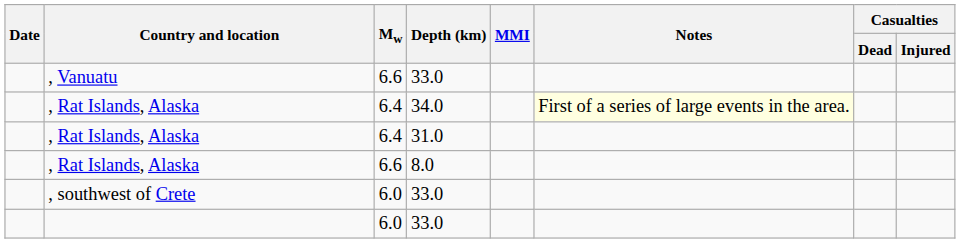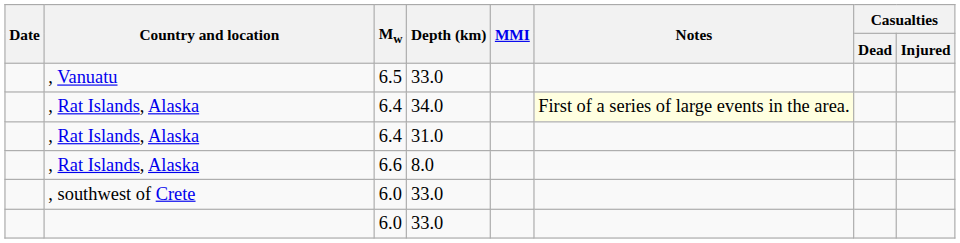, Vanuatu | Mw: 6.6 -> 6.5
